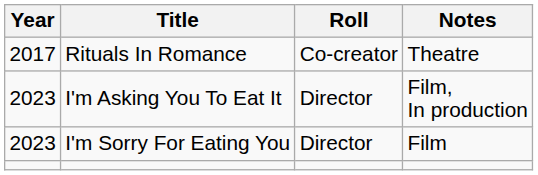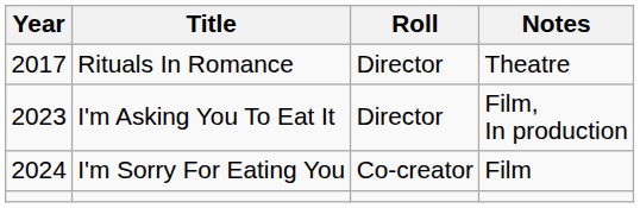Rituals In Romance | Roll: Co-creator -> Director
I'm Sorry For Eating You | Year: 2023 -> 2024
I'm Sorry For Eating You | Roll: Director -> Co-creator
